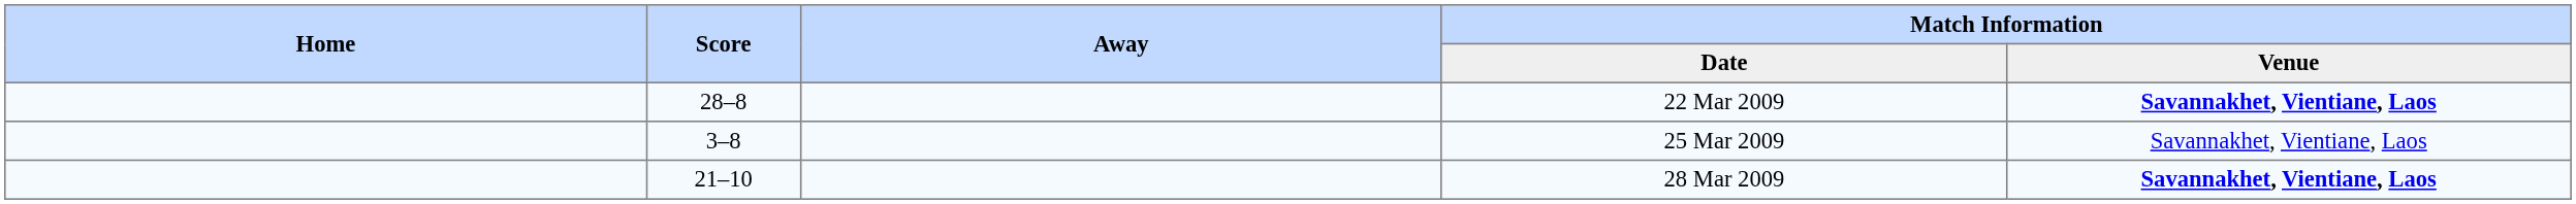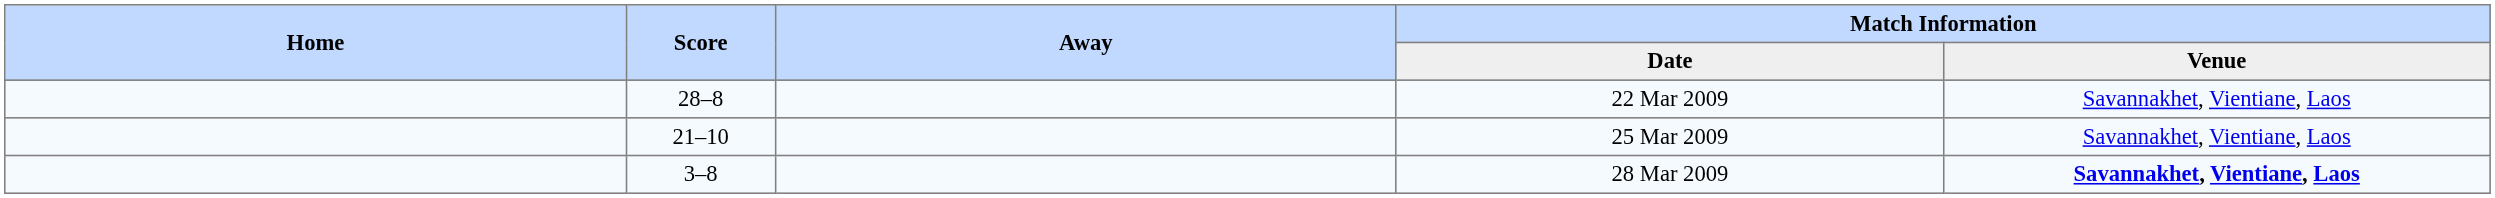22 Mar 2009 | Match Information / Venue: bold -> normal
25 Mar 2009 | Score: 3–8 -> 21–10
28 Mar 2009 | Score: 21–10 -> 3–8
